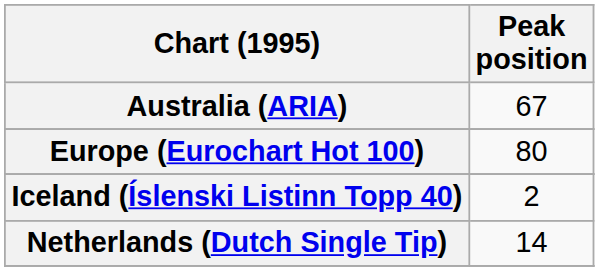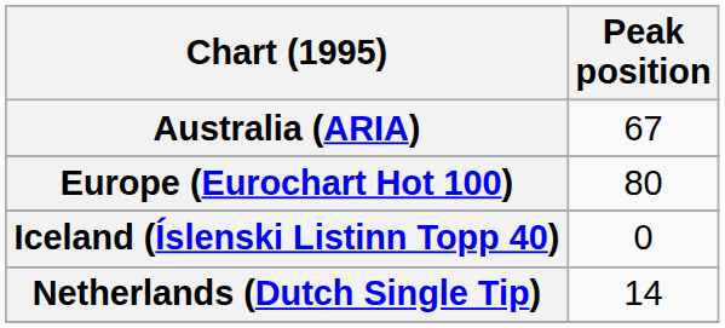Iceland (Íslenski Listinn Topp 40) | Peak position: 2 -> 0
